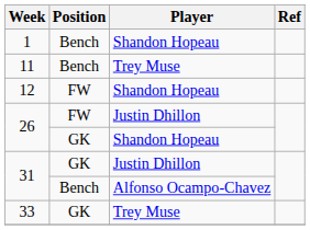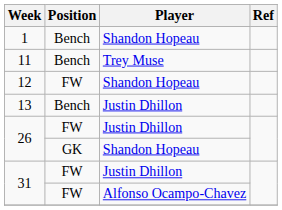+ row: 13 | Bench | Justin Dhillon
31 / Justin Dhillon | Position: GK -> FW
31 / Alfonso Ocampo-Chavez | Position: Bench -> FW
- row: 33 | GK | Trey Muse
